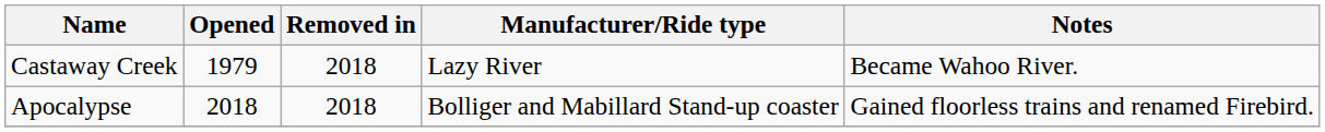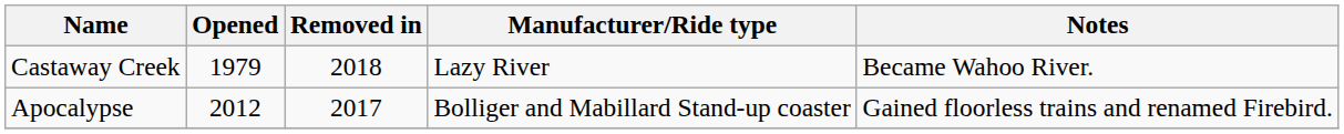Apocalypse | Opened: 2018 -> 2012
Apocalypse | Removed in: 2018 -> 2017
